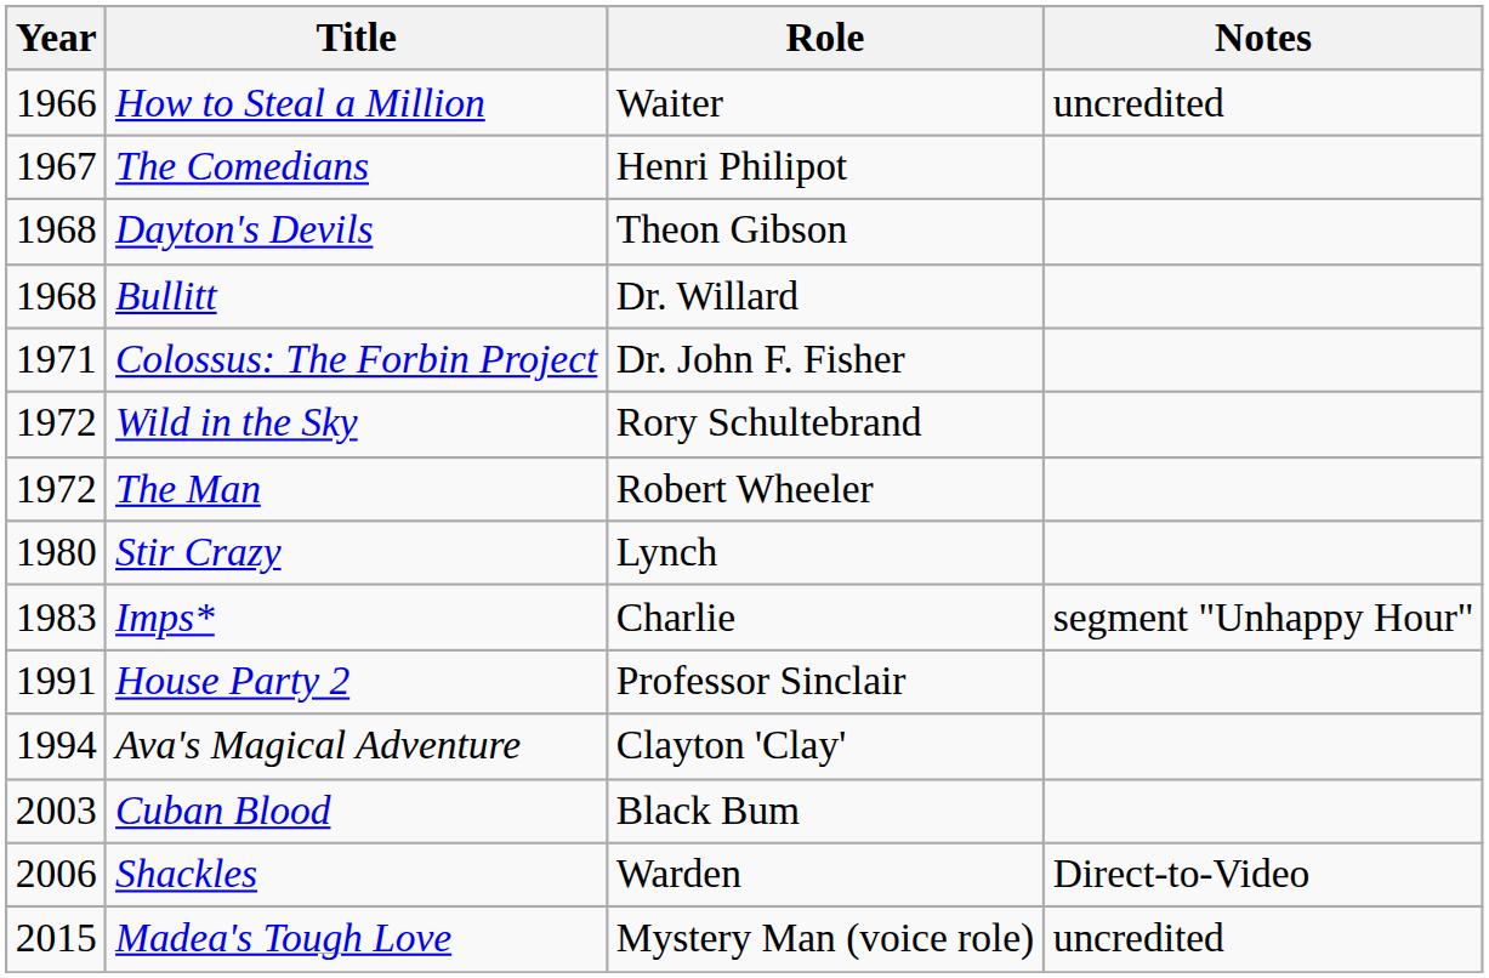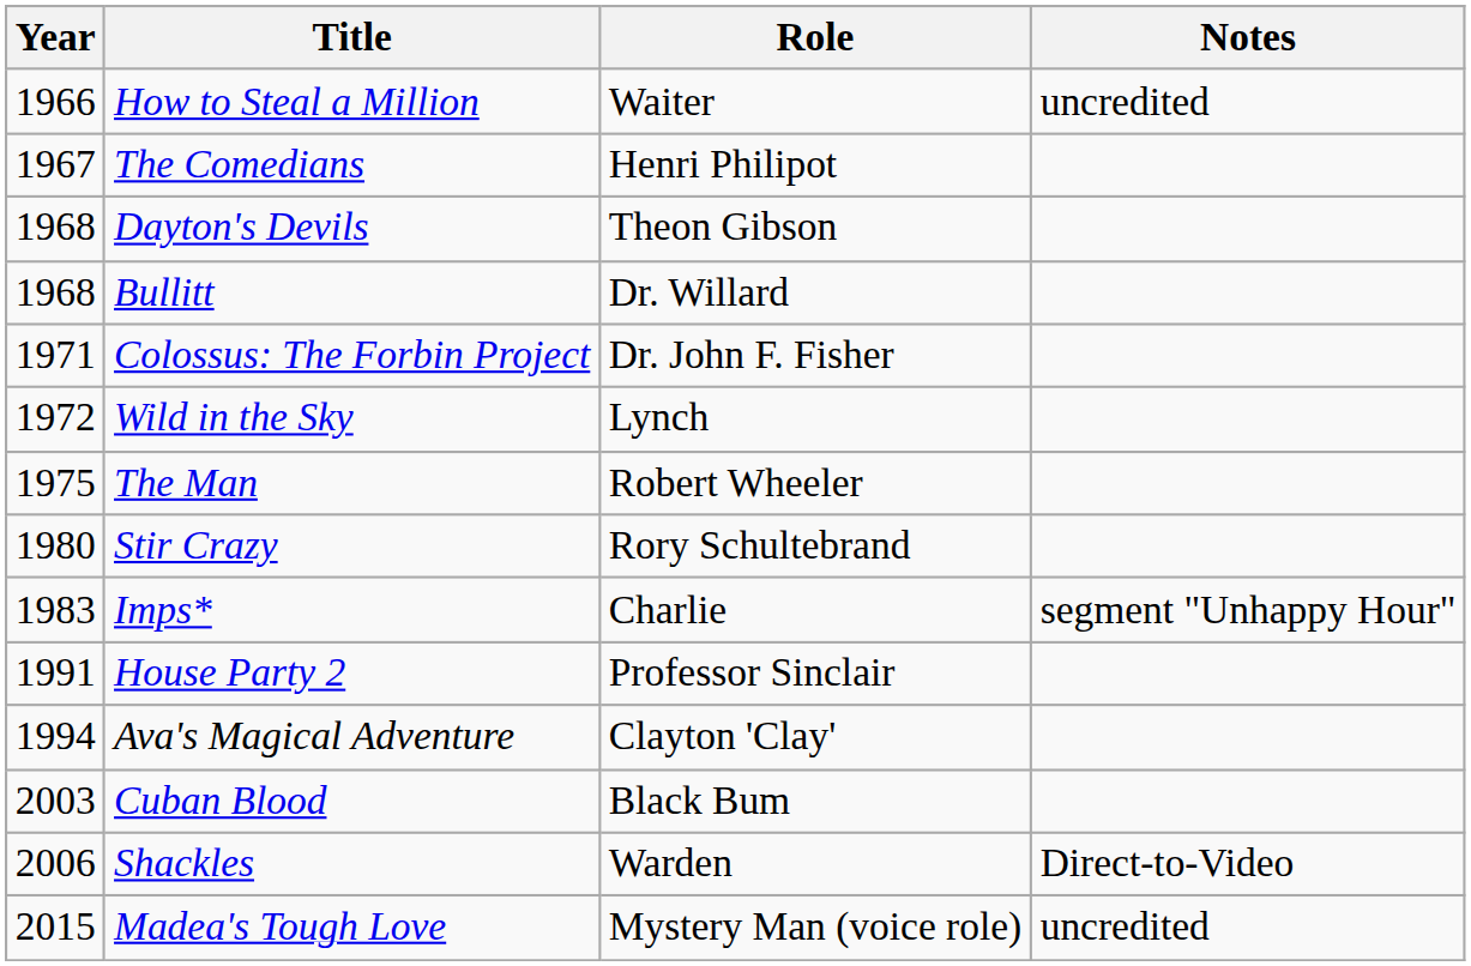Wild in the Sky | Role: Rory Schultebrand -> Lynch
The Man | Year: 1972 -> 1975
Stir Crazy | Role: Lynch -> Rory Schultebrand
